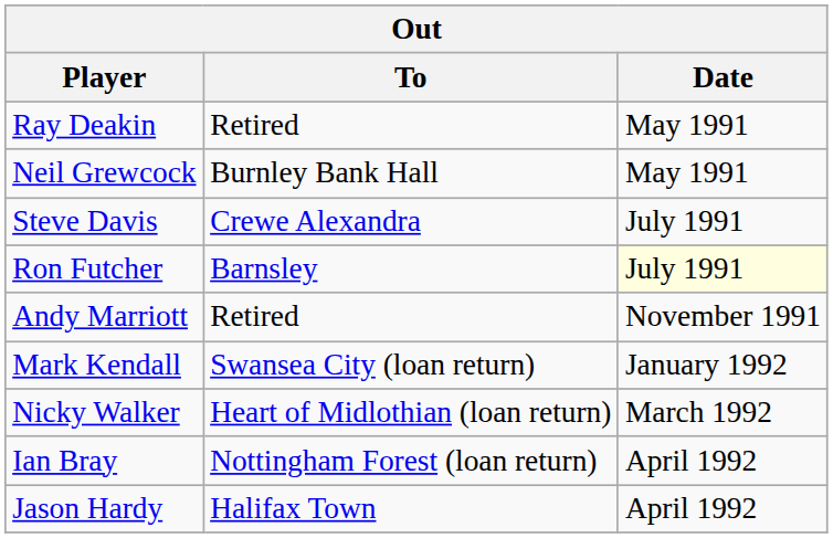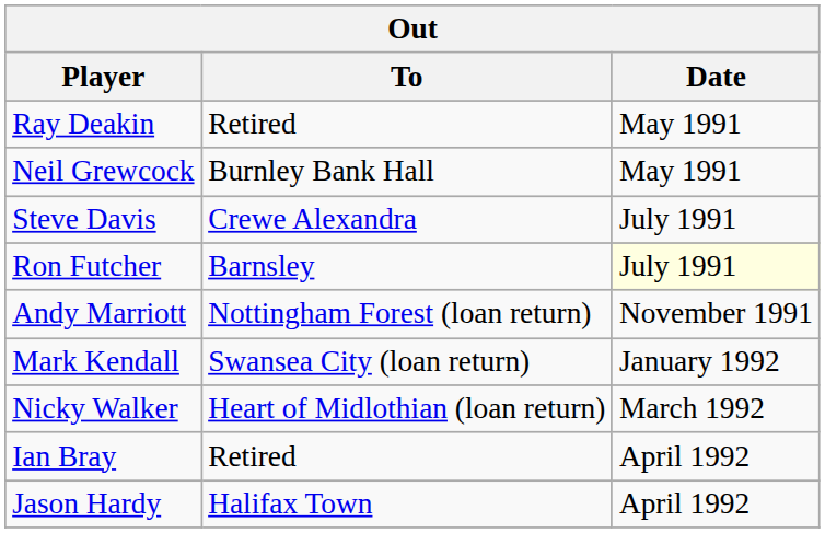Andy Marriott | To: Retired -> Nottingham Forest (loan return)
Ian Bray | To: Nottingham Forest (loan return) -> Retired
